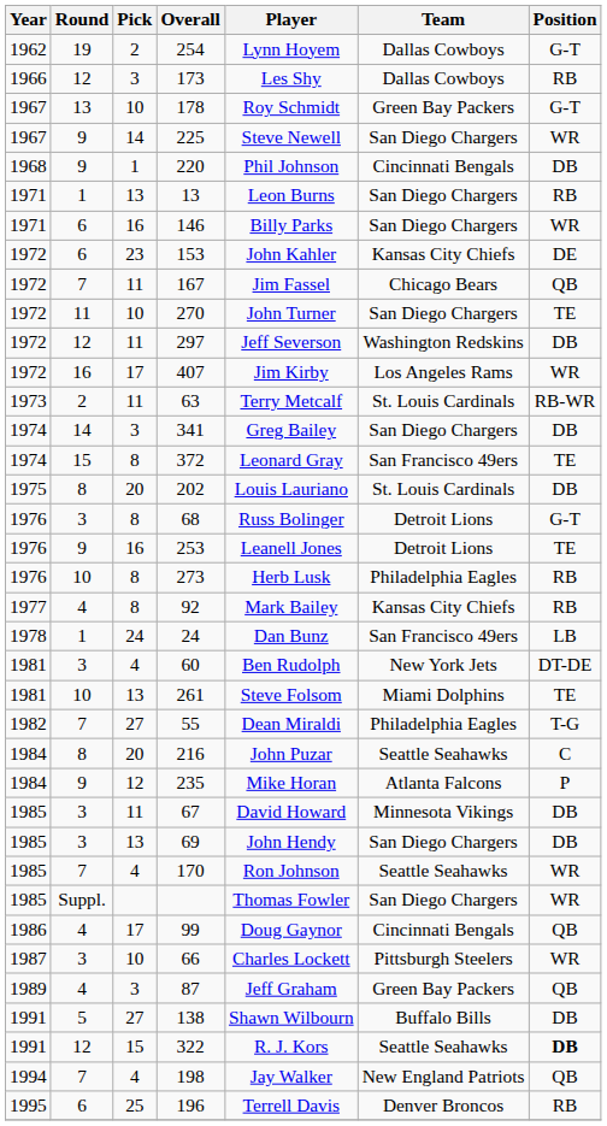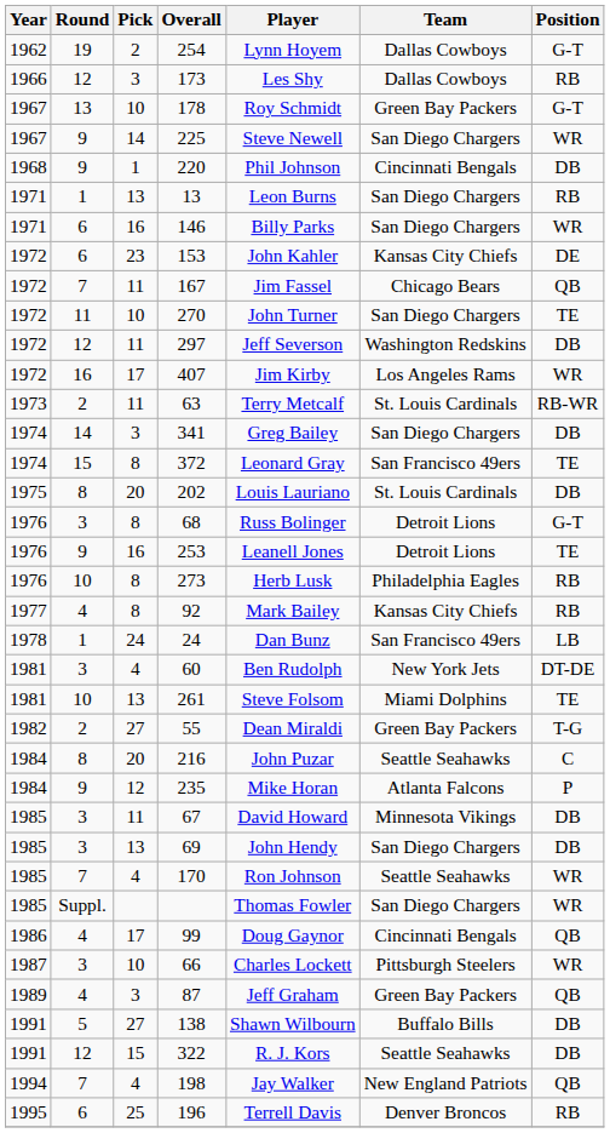55 | Round: 7 -> 2
55 | Team: Philadelphia Eagles -> Green Bay Packers
322 | Position: bold -> normal
